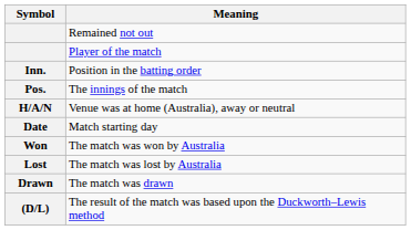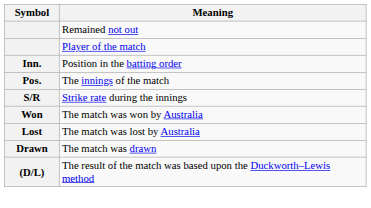+ row: S/R | Strike rate during the innings
- row: H/A/N | Venue was at home (Australia), away or neutral
- row: Date | Match starting day
